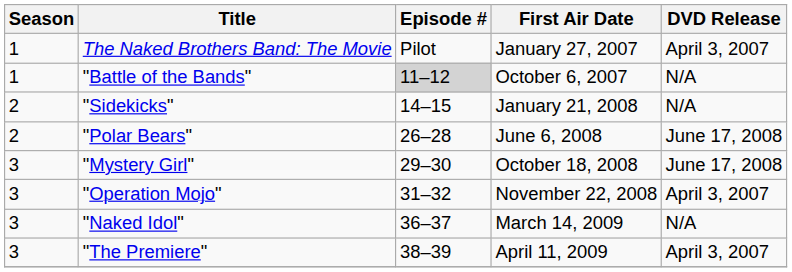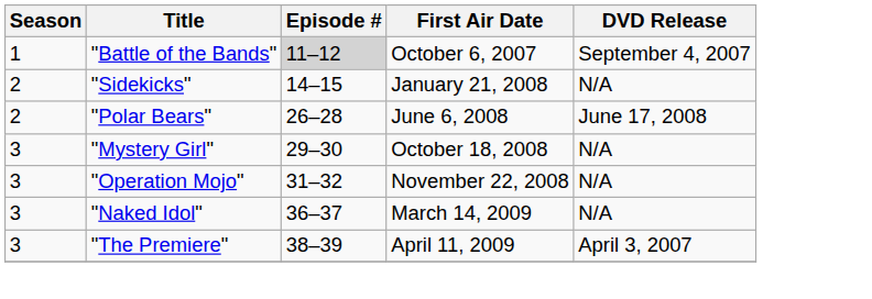- row: 1 | The Naked Brothers Band: The Movie | Pilot | January 27, 2007 | April 3, 2007
"Battle of the Bands" | DVD Release: N/A -> September 4, 2007
"Mystery Girl" | DVD Release: June 17, 2008 -> N/A
"Operation Mojo" | DVD Release: April 3, 2007 -> N/A
